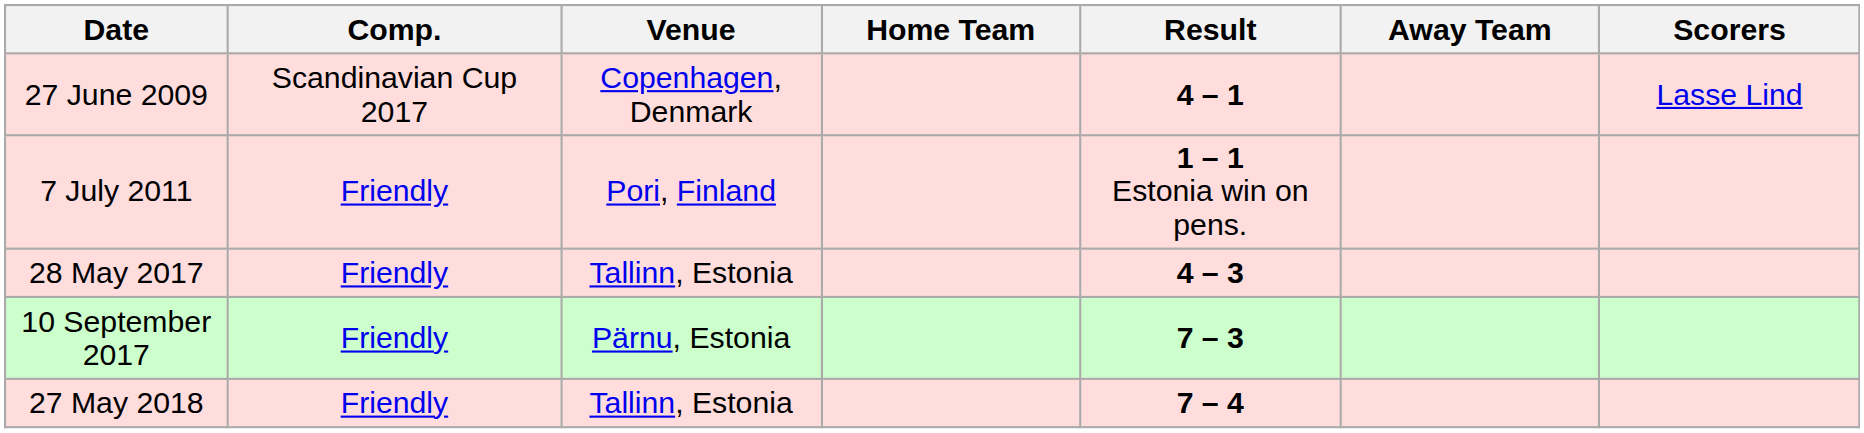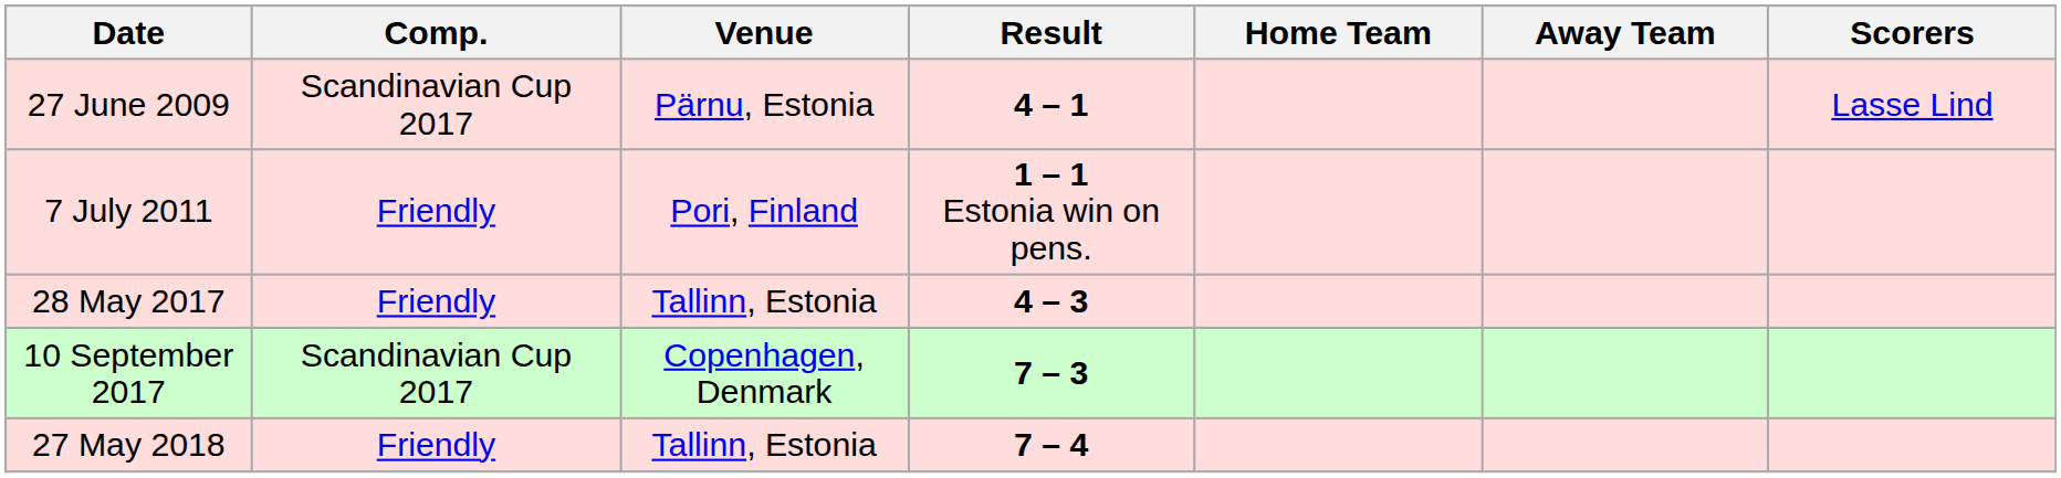columns swapped: Home Team <-> Result
27 June 2009 | Venue: Copenhagen, Denmark -> Pärnu, Estonia
10 September 2017 | Comp.: Friendly -> Scandinavian Cup 2017
10 September 2017 | Venue: Pärnu, Estonia -> Copenhagen, Denmark
